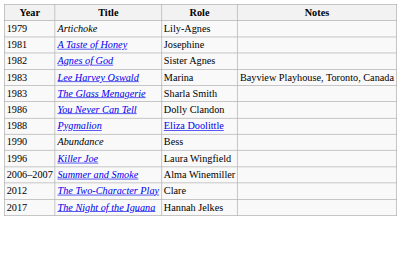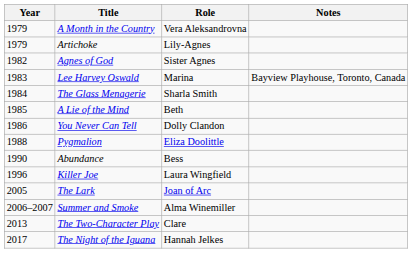+ row: 1979 | A Month in the Country | Vera Aleksandrovna
- row: 1981 | A Taste of Honey | Josephine
The Glass Menagerie | Year: 1983 -> 1984
+ row: 1985 | A Lie of the Mind | Beth
+ row: 2005 | The Lark | Joan of Arc
The Two-Character Play | Year: 2012 -> 2013
